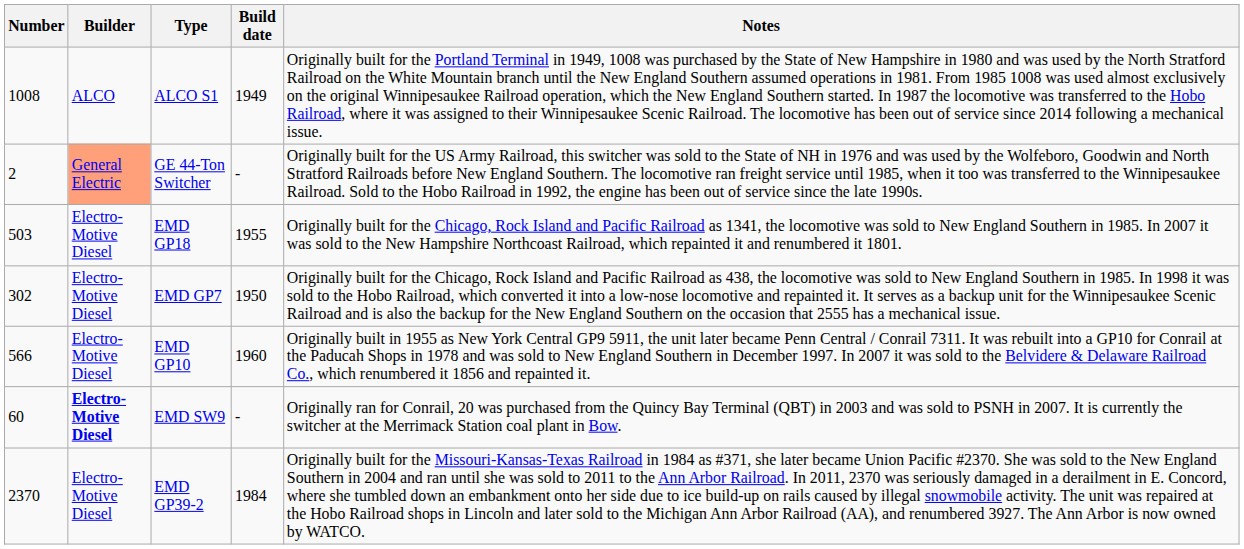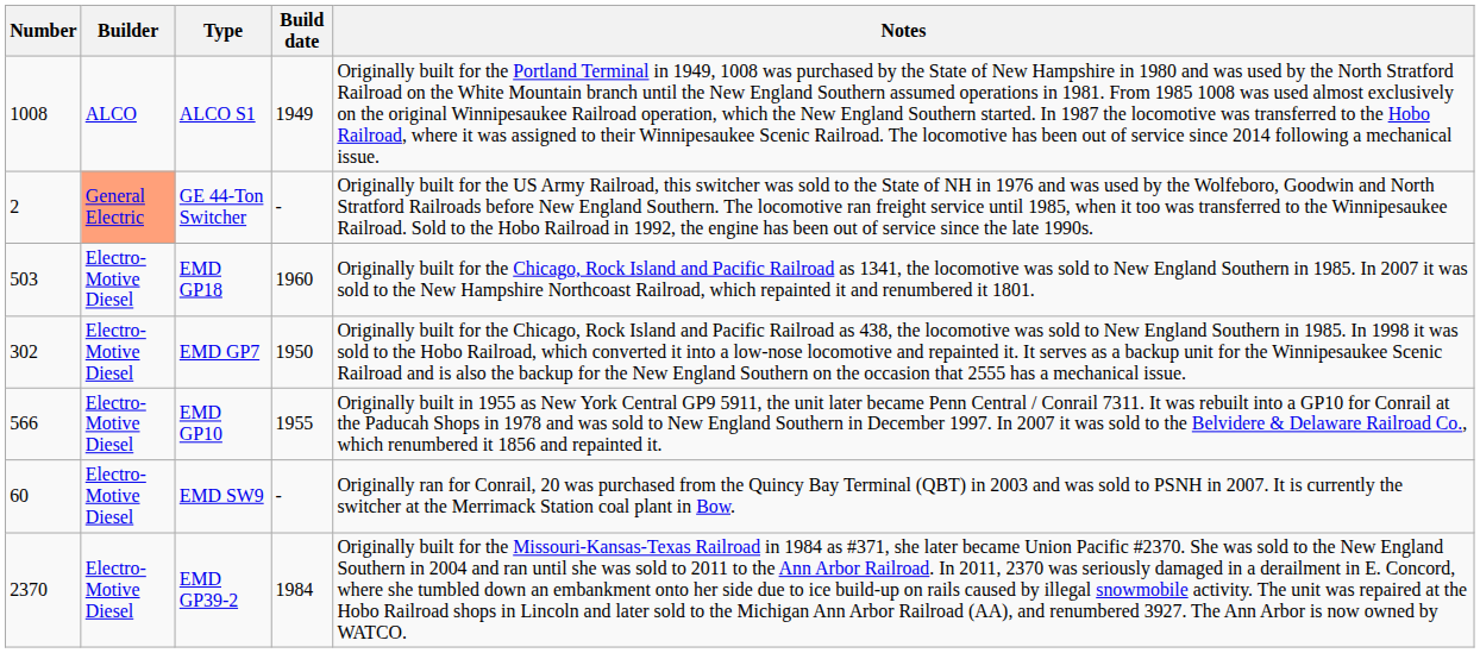EMD GP18 | Build date: 1955 -> 1960
EMD GP10 | Build date: 1960 -> 1955
EMD SW9 | Builder: bold -> normal
